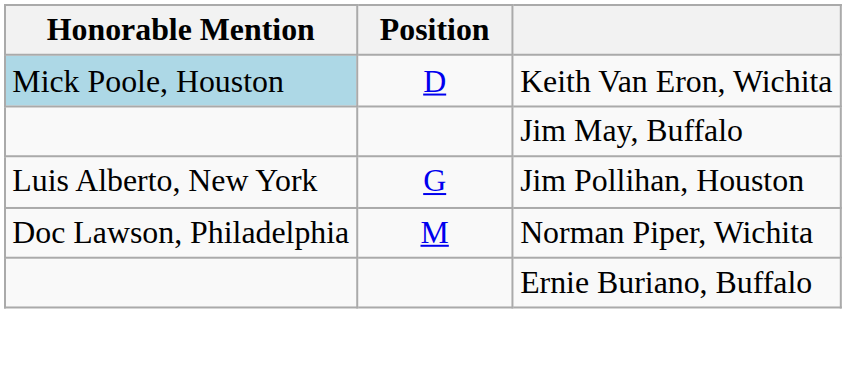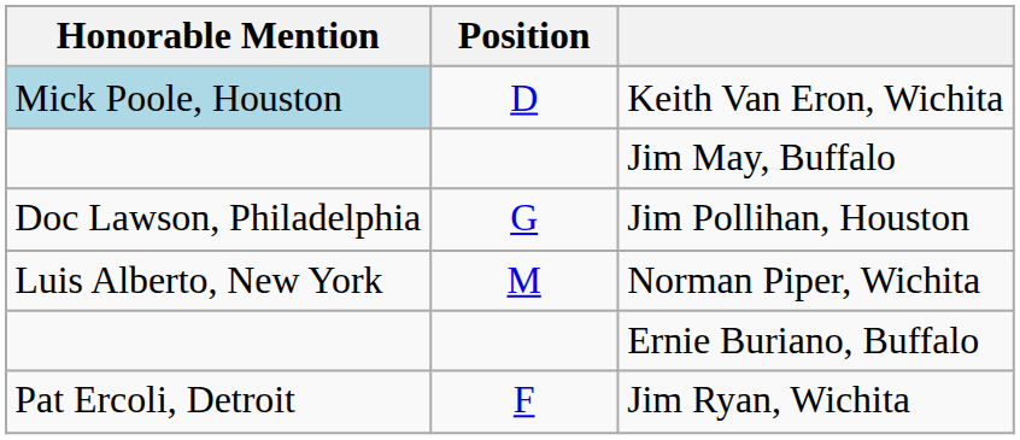Jim Pollihan, Houston | Honorable Mention: Luis Alberto, New York -> Doc Lawson, Philadelphia
Norman Piper, Wichita | Honorable Mention: Doc Lawson, Philadelphia -> Luis Alberto, New York
+ row: Pat Ercoli, Detroit | F | Jim Ryan, Wichita
